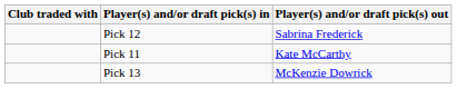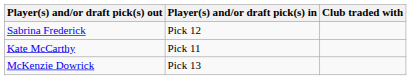columns swapped: Club traded with <-> Player(s) and/or draft pick(s) out
